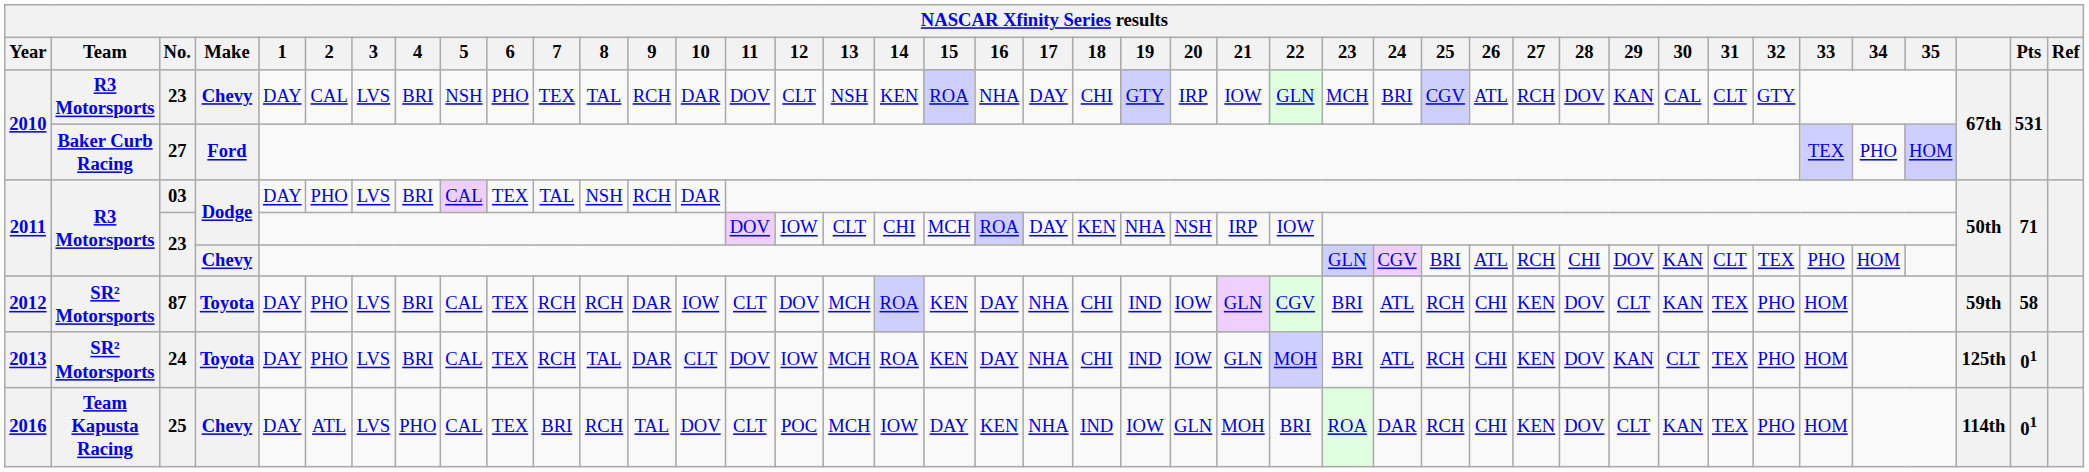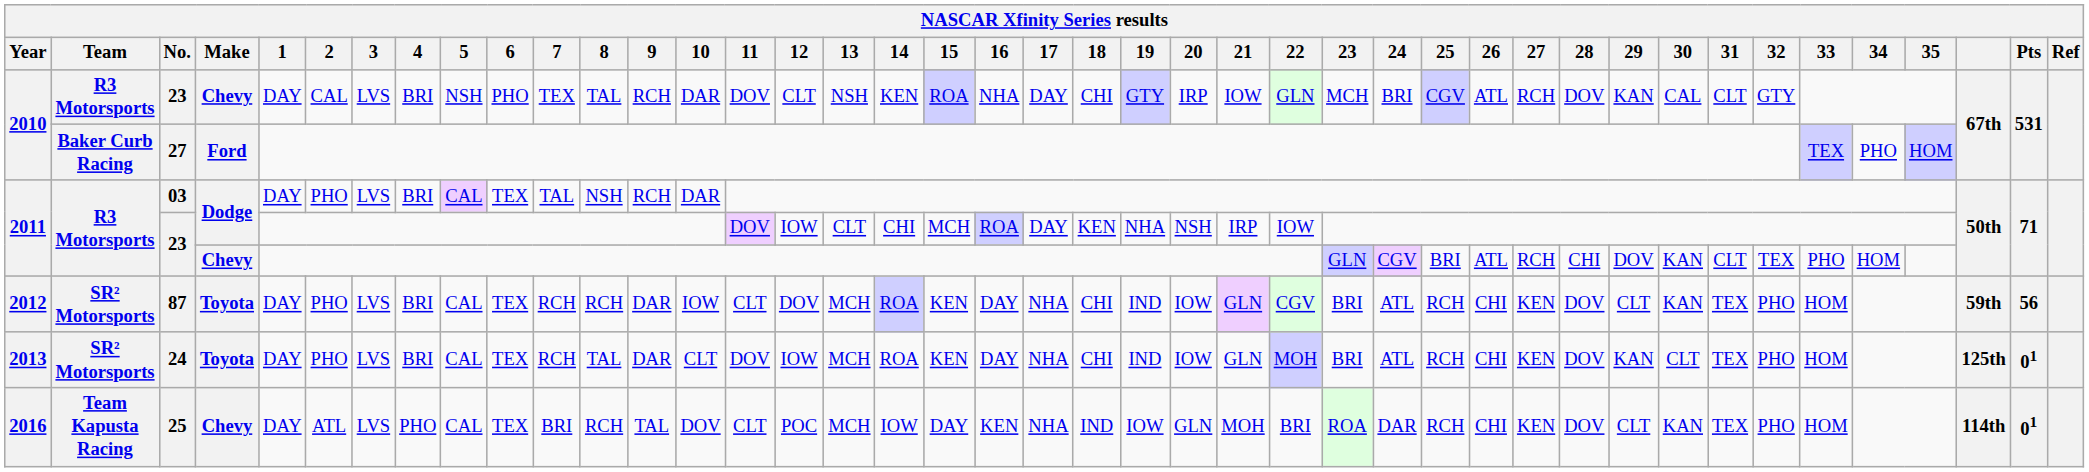87 | Pts: 58 -> 56
